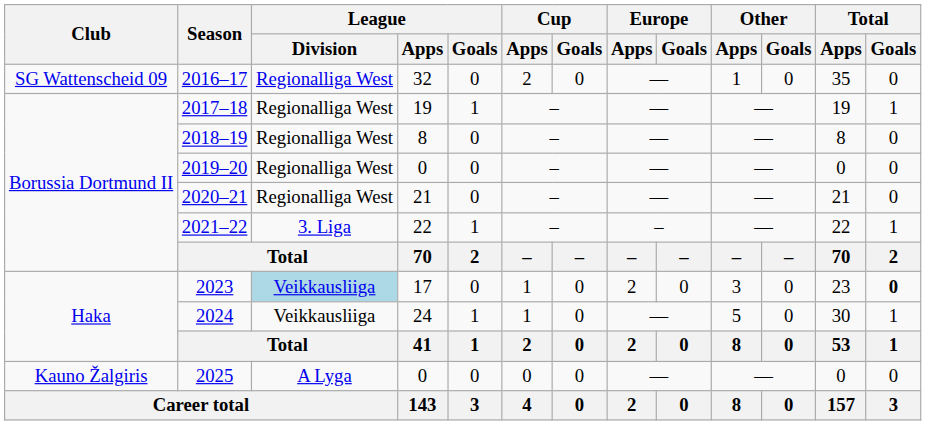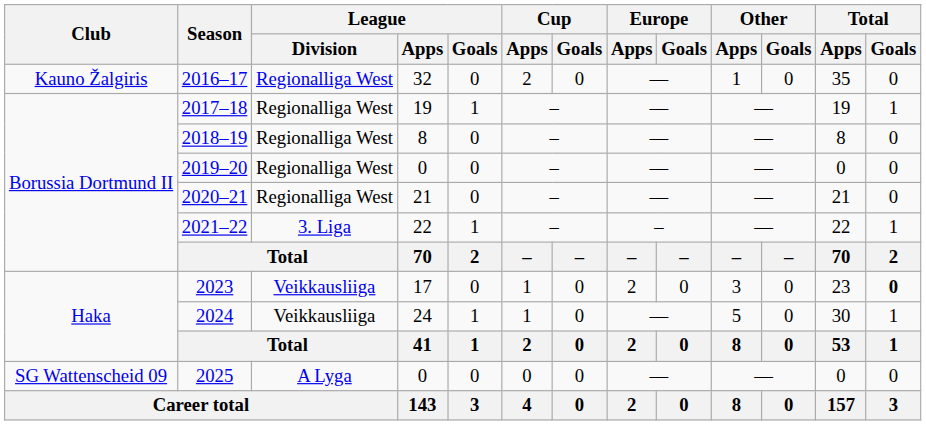2016–17 | Club: SG Wattenscheid 09 -> Kauno Žalgiris
2023 | League / Division: lightblue background -> no background
2025 | Club: Kauno Žalgiris -> SG Wattenscheid 09
